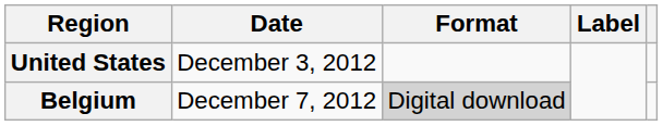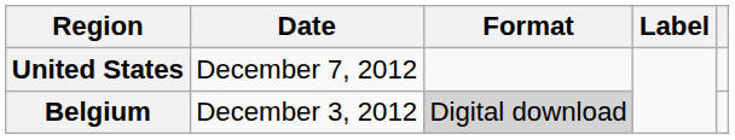United States | Date: December 3, 2012 -> December 7, 2012
Belgium | Date: December 7, 2012 -> December 3, 2012
